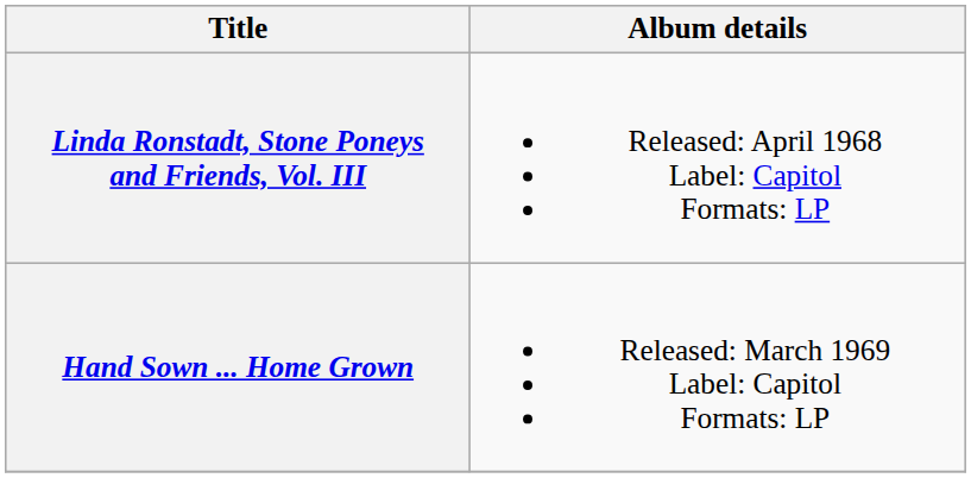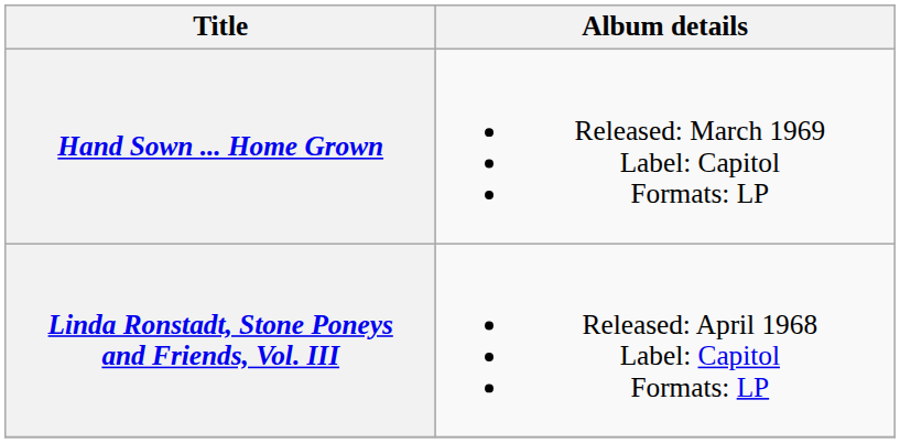rows swapped: Linda Ronstadt, Stone Poneys and Friends, Vol. III <-> Hand Sown ... Home Grown
